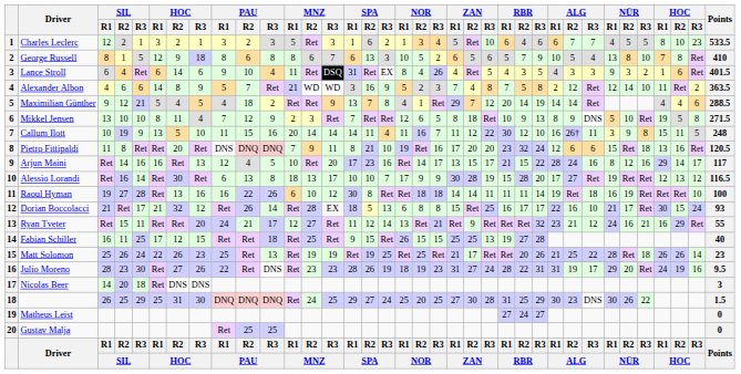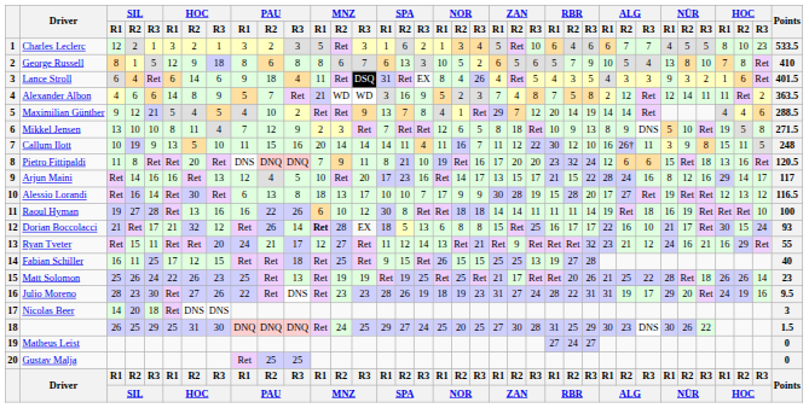Lance Stroll | PAU / R2: 10 -> 18
Alexander Albon | NÜR / R3: 10 -> 11
Maximilian Günther | PAU / R2: 18 -> 10
Dorian Boccolacci | MNZ / R1: normal -> bold
